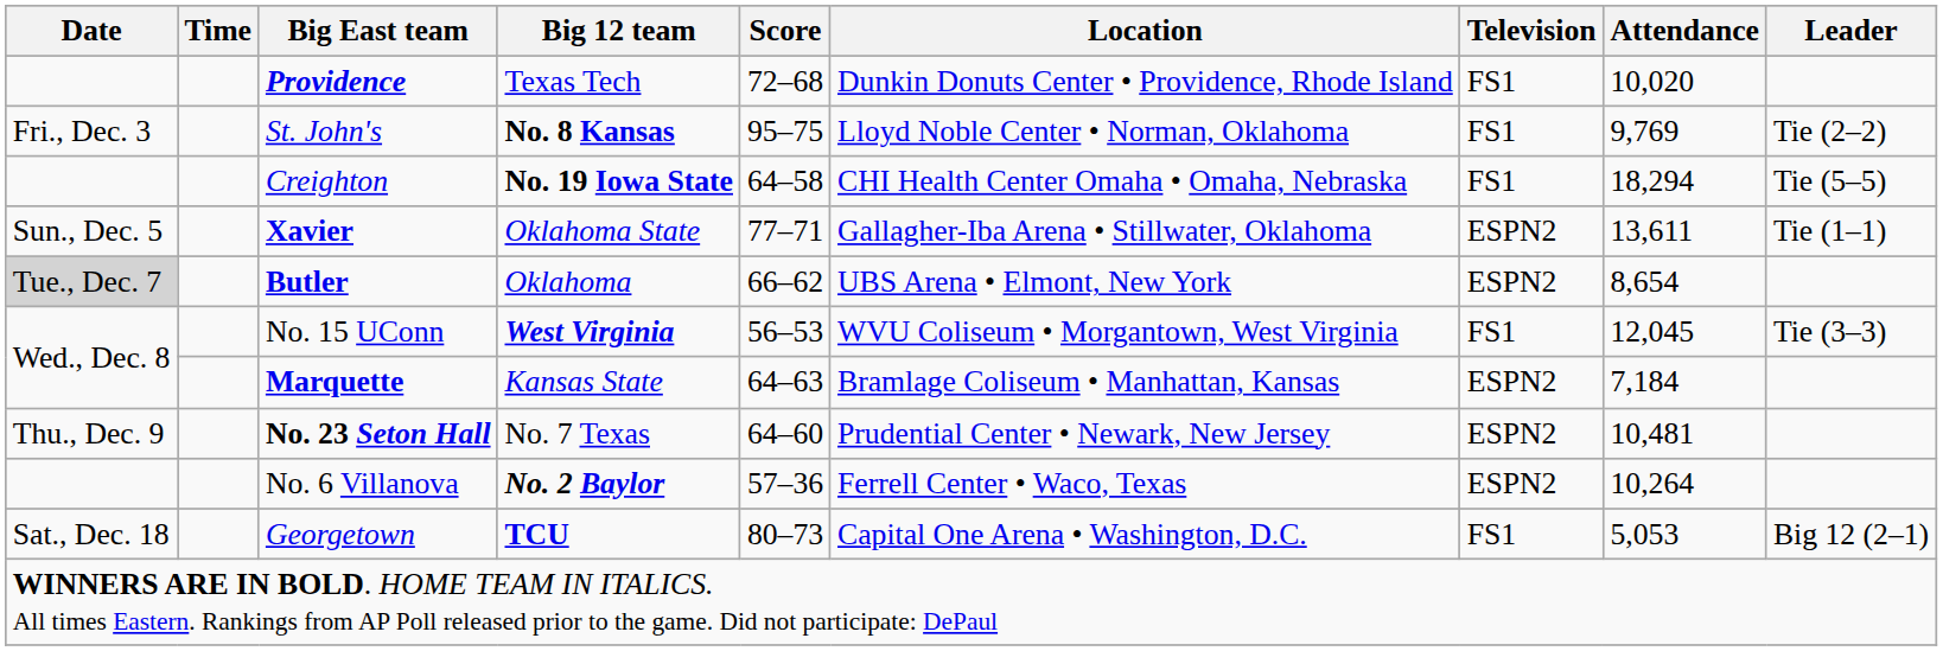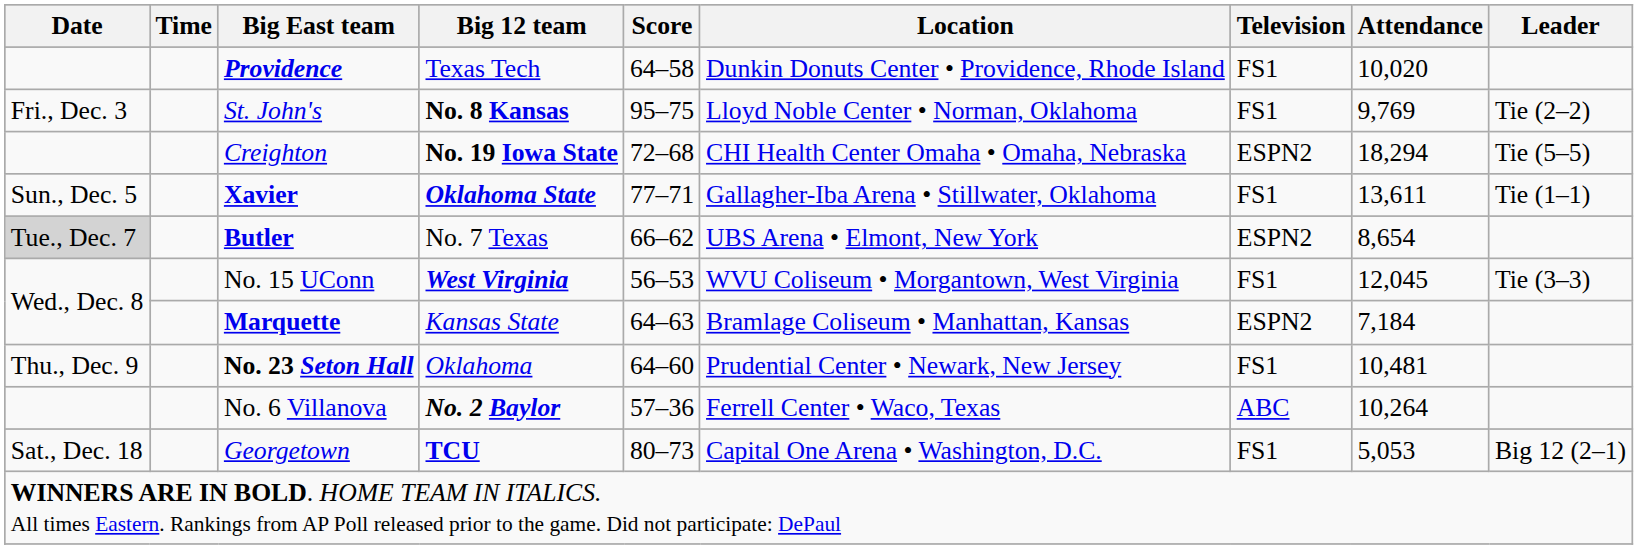Providence | Score: 72–68 -> 64–58
Creighton | Score: 64–58 -> 72–68
Creighton | Television: FS1 -> ESPN2
Xavier | Big 12 team: normal -> bold
Xavier | Television: ESPN2 -> FS1
Butler | Big 12 team: Oklahoma -> No. 7 Texas
No. 23 Seton Hall | Big 12 team: No. 7 Texas -> Oklahoma
No. 23 Seton Hall | Television: ESPN2 -> FS1
No. 6 Villanova | Television: ESPN2 -> ABC
